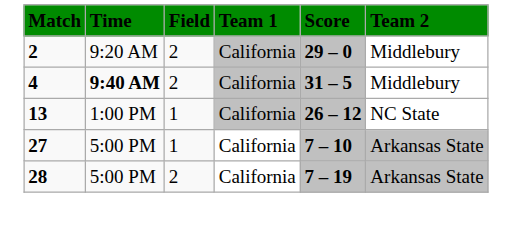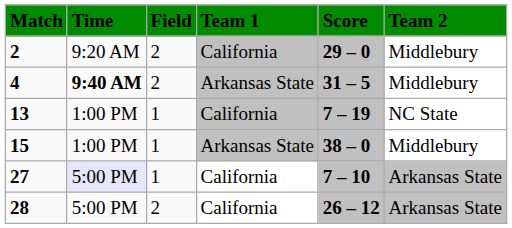4 | Team 1: California -> Arkansas State
13 | Score: 26 – 12 -> 7 – 19
+ row: 15 | 1:00 PM | 1 | Arkansas State | 38 – 0 | Middlebury
27 | Time: no background -> lavender background
28 | Score: 7 – 19 -> 26 – 12
